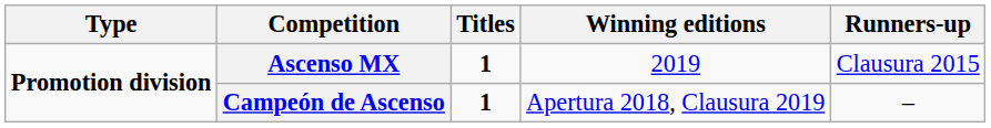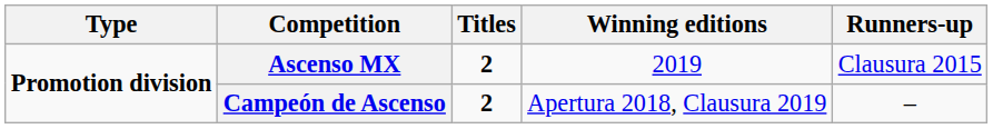Ascenso MX | Titles: 1 -> 2
Campeón de Ascenso | Titles: 1 -> 2
